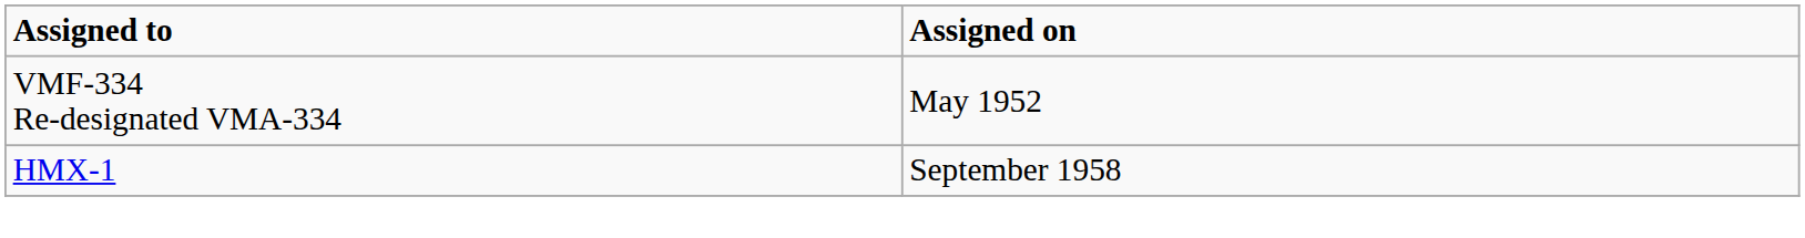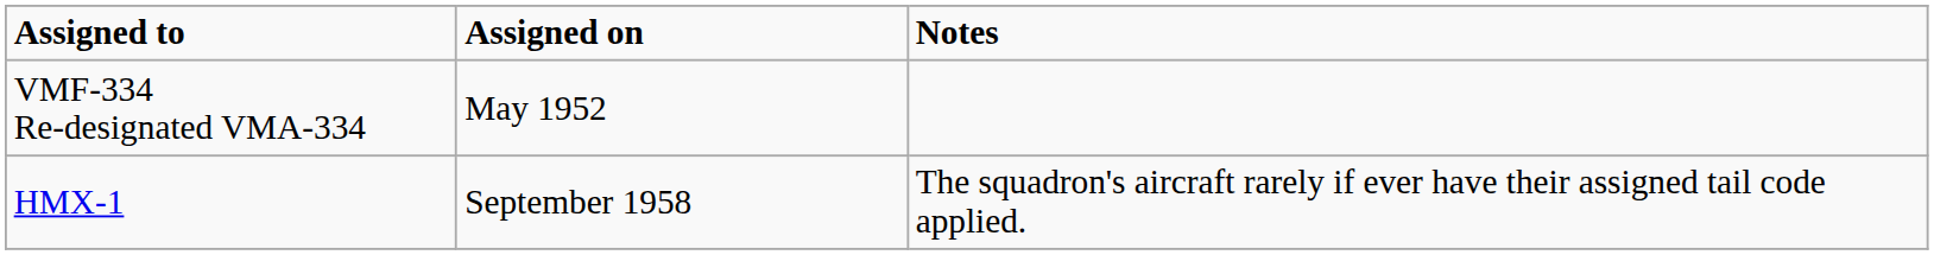+ column: Notes | The squadron's aircraft rarely if ever have their assigned tail code applied.
